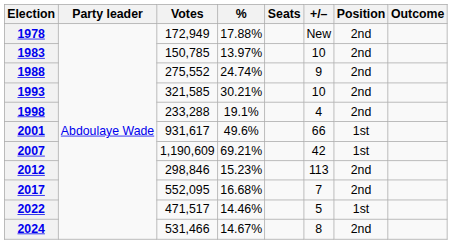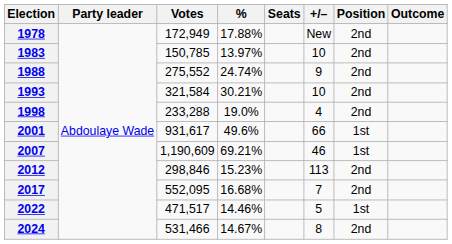1993 | Votes: 321,585 -> 321,584
1998 | %: 19.1% -> 19.0%
2007 | +/–: 42 -> 46
